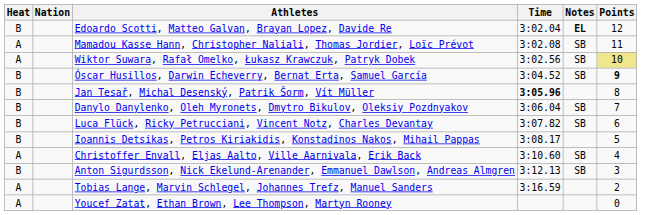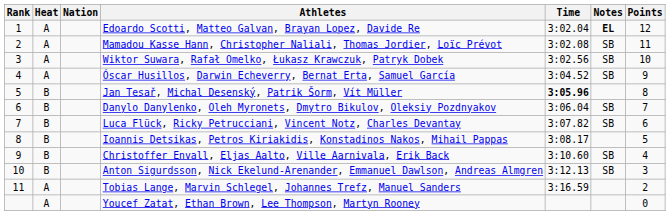+ column: Rank | 1 | 2 | 3 | 4 | 5 | 6 | 7 | 8 | 9 | 10 | 11
Edoardo Scotti, Matteo Galvan, Brayan Lopez, Davide Re | Heat: B -> A
Wiktor Suwara, Rafał Omelko, Łukasz Krawczuk, Patryk Dobek | Points: khaki background -> no background
Óscar Husillos, Darwin Echeverry, Bernat Erta, Samuel García | Heat: B -> A
Óscar Husillos, Darwin Echeverry, Bernat Erta, Samuel García | Points: bold -> normal
Christoffer Envall, Eljas Aalto, Ville Aarnivala, Erik Back | Heat: A -> B
